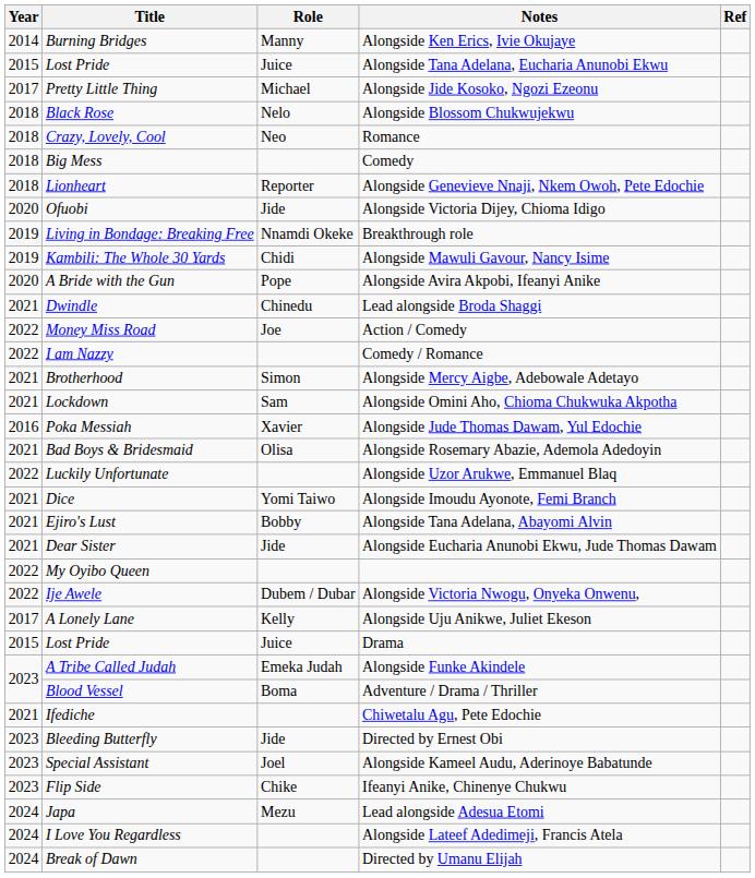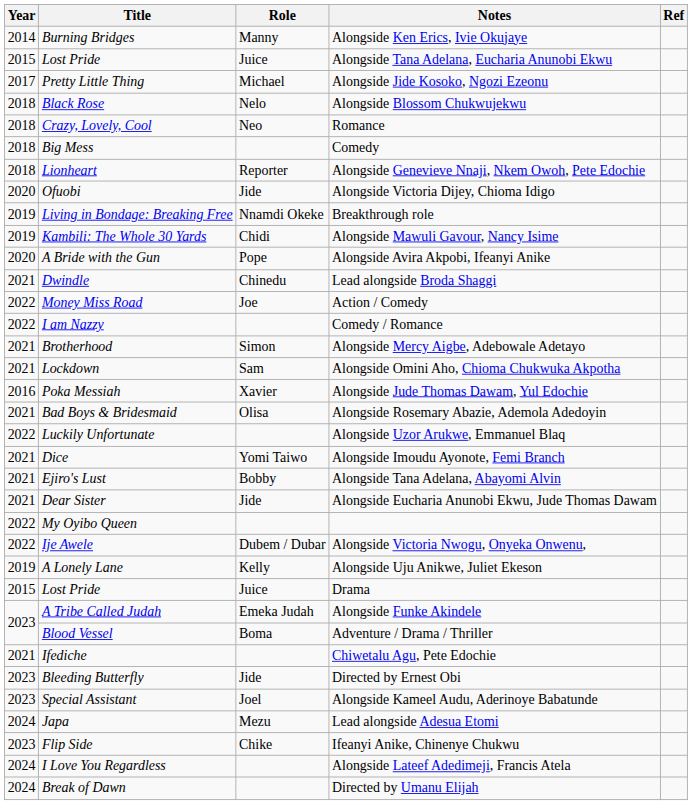Alongside Uju Anikwe, Juliet Ekeson | Year: 2017 -> 2019
rows swapped: Ifeanyi Anike, Chinenye Chukwu <-> Lead alongside Adesua Etomi
